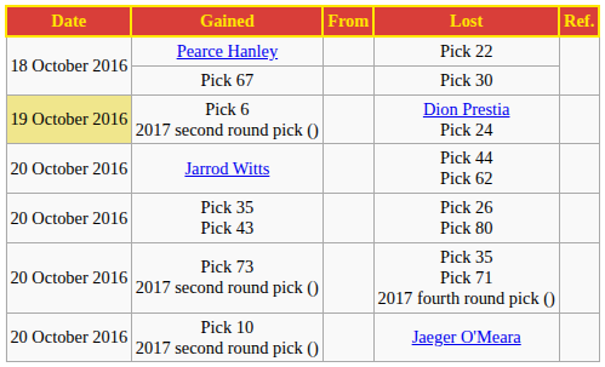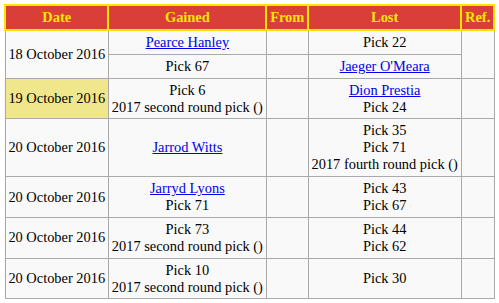Pick 67 | Lost: Pick 30 -> Jaeger O'Meara
Jarrod Witts | Lost: Pick 44 Pick 62 -> Pick 35 Pick 71 2017 fourth round pick ()
- row: 20 October 2016 | Pick 35 Pick 43 | Pick 26 Pick 80
+ row: 20 October 2016 | Jarryd Lyons Pick 71 | Pick 43 Pick 67
Pick 73 2017 second round pick () | Lost: Pick 35 Pick 71 2017 fourth round pick () -> Pick 44 Pick 62
Pick 10 2017 second round pick () | Lost: Jaeger O'Meara -> Pick 30
